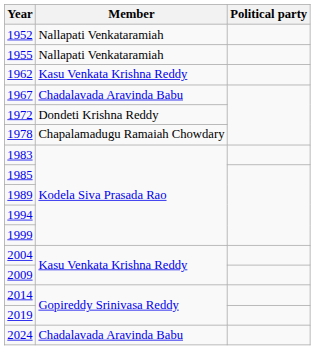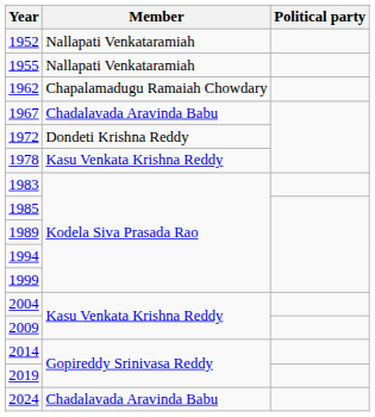1962 | Member: Kasu Venkata Krishna Reddy -> Chapalamadugu Ramaiah Chowdary
1978 | Member: Chapalamadugu Ramaiah Chowdary -> Kasu Venkata Krishna Reddy
